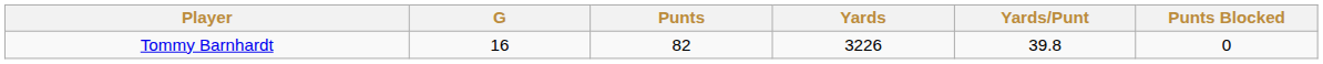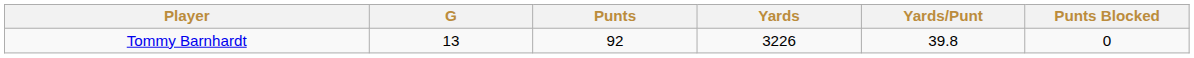Tommy Barnhardt | G: 16 -> 13
Tommy Barnhardt | Punts: 82 -> 92
